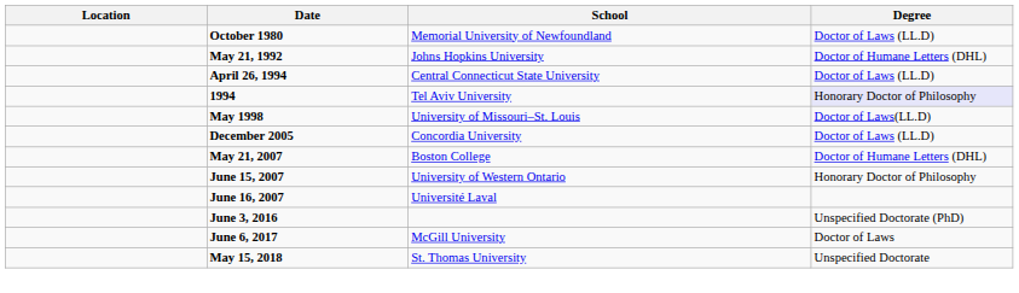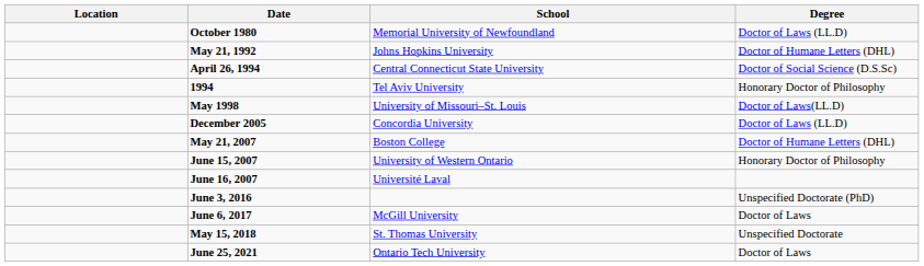April 26, 1994 | Degree: Doctor of Laws (LL.D) -> Doctor of Social Science (D.S.Sc)
1994 | Degree: lavender background -> no background
+ row: June 25, 2021 | Ontario Tech University | Doctor of Laws
